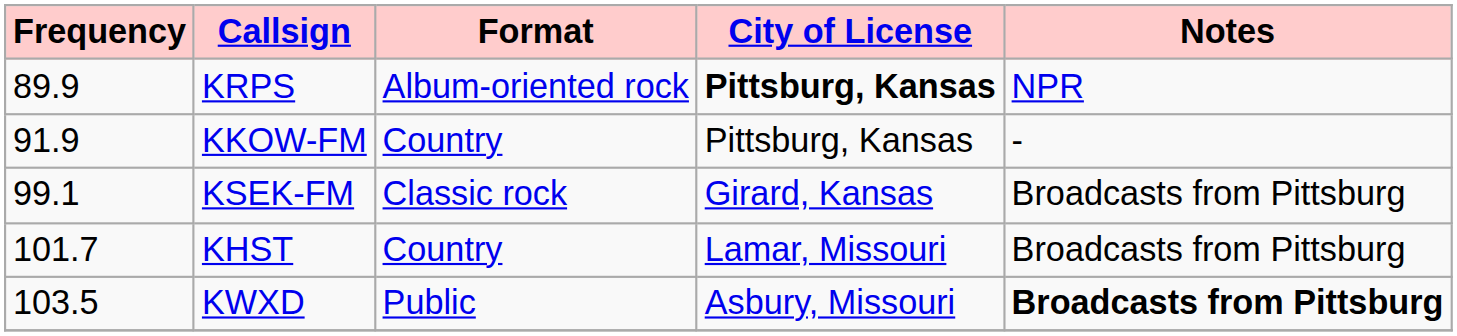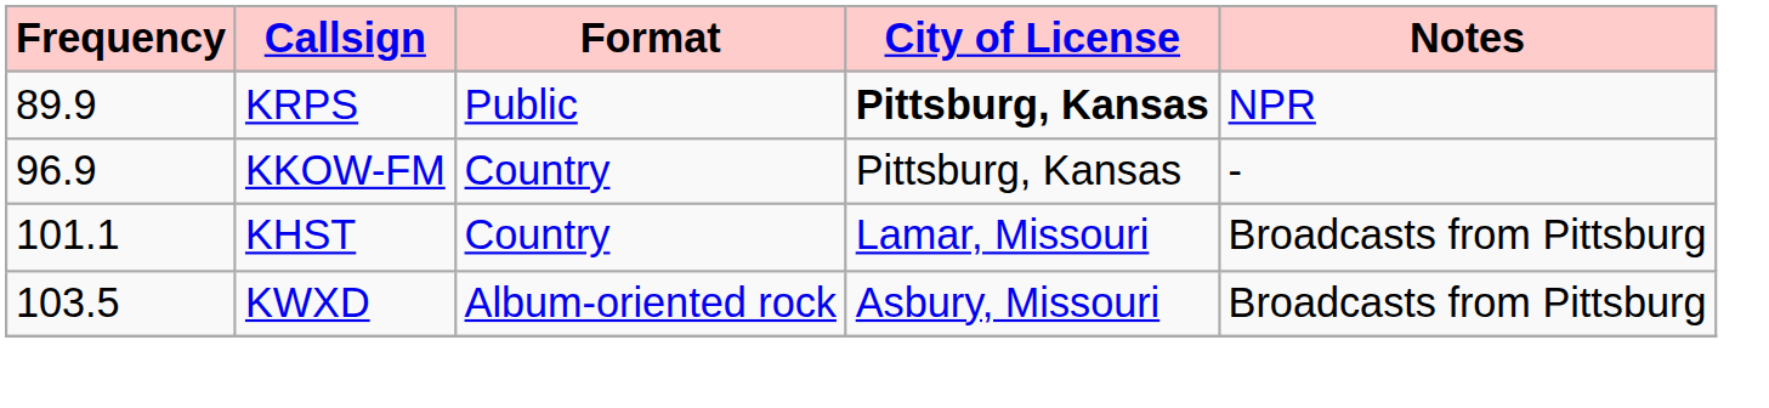KRPS | Format: Album-oriented rock -> Public
KKOW-FM | Frequency: 91.9 -> 96.9
- row: 99.1 | KSEK-FM | Classic rock | Girard, Kansas | Broadcasts from Pittsburg
KHST | Frequency: 101.7 -> 101.1
KWXD | Format: Public -> Album-oriented rock
KWXD | Notes: bold -> normal
